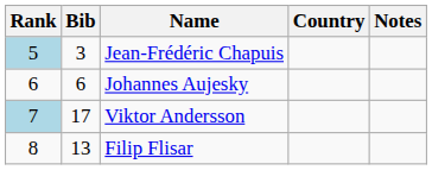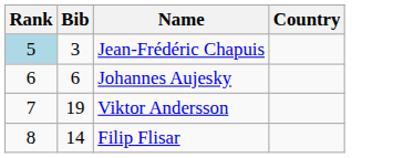- column: Notes
Viktor Andersson | Rank: lightblue background -> no background
Viktor Andersson | Bib: 17 -> 19
Filip Flisar | Bib: 13 -> 14
